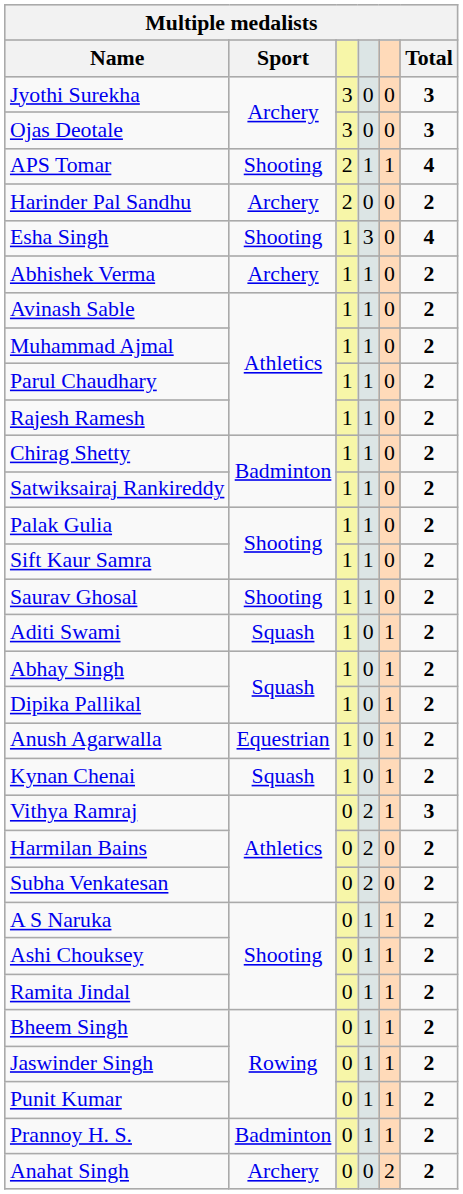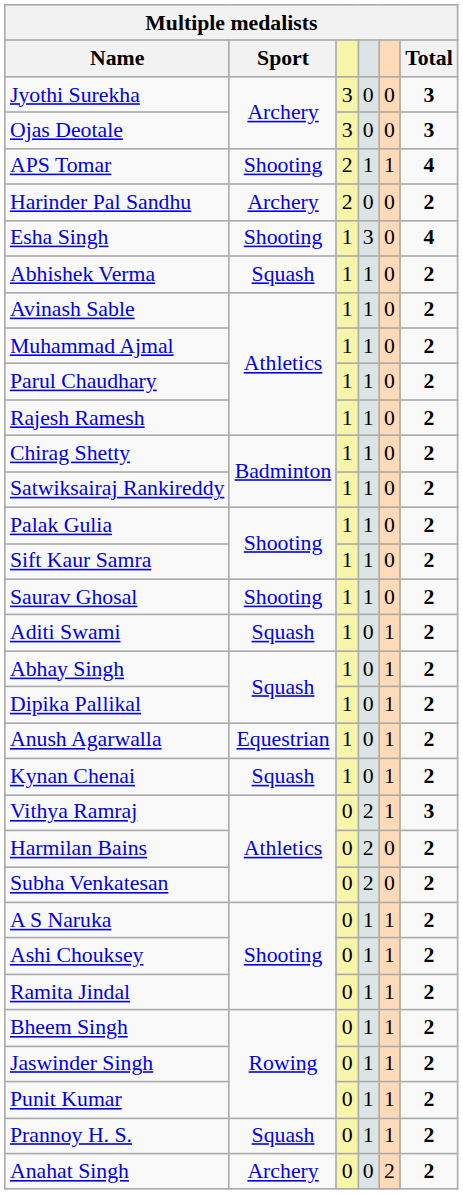Abhishek Verma | Sport: Archery -> Squash
Prannoy H. S. | Sport: Badminton -> Squash
